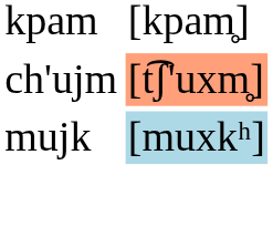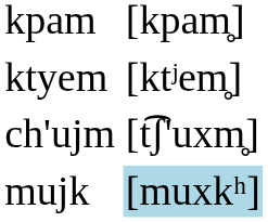+ row: ktyem | [ktʲem̥]
ch'ujm | column 2: lightsalmon background -> no background
